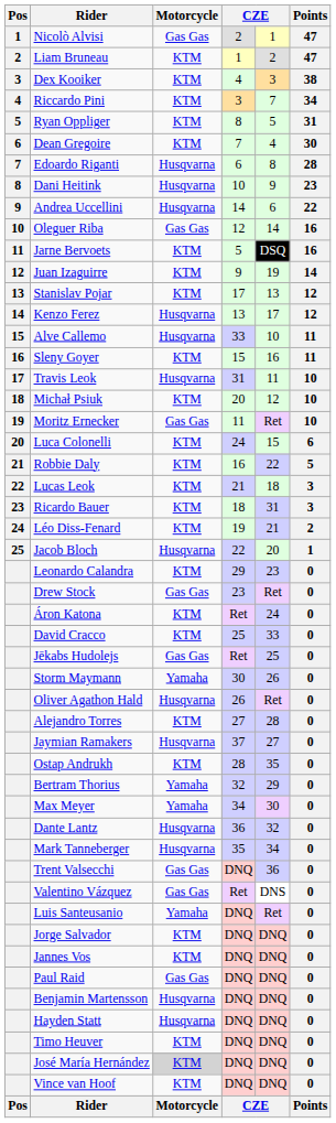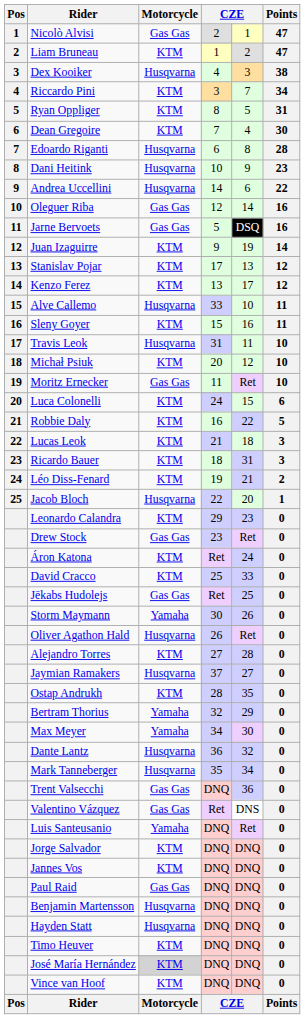Dex Kooiker | Motorcycle: KTM -> Husqvarna
Jarne Bervoets | Motorcycle: KTM -> Gas Gas
Kenzo Ferez | Motorcycle: Husqvarna -> KTM
